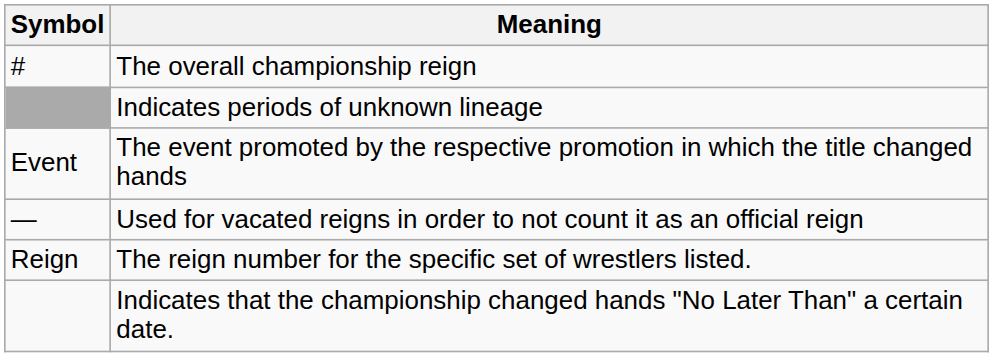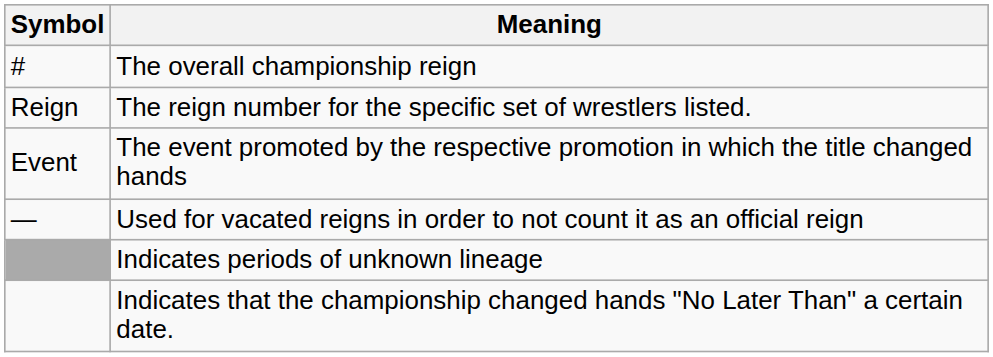rows swapped: The reign number for the specific set of wrestlers listed. <-> Indicates periods of unknown lineage
